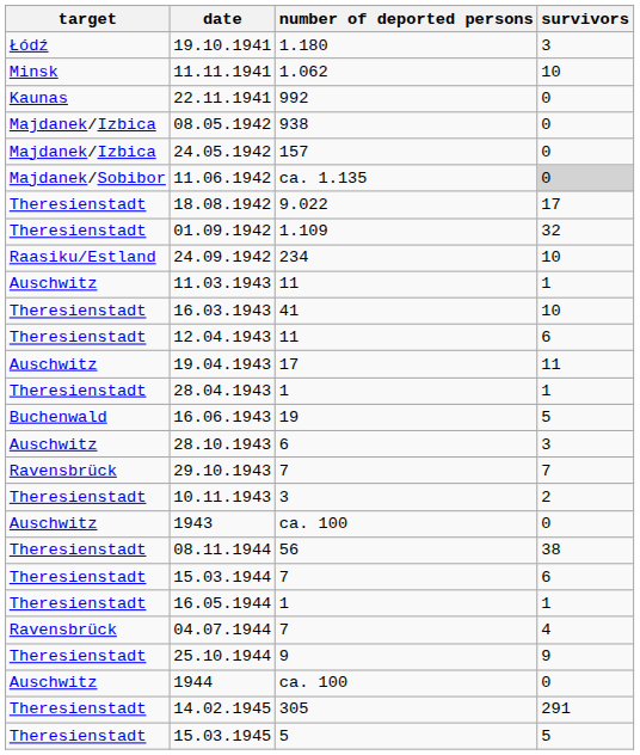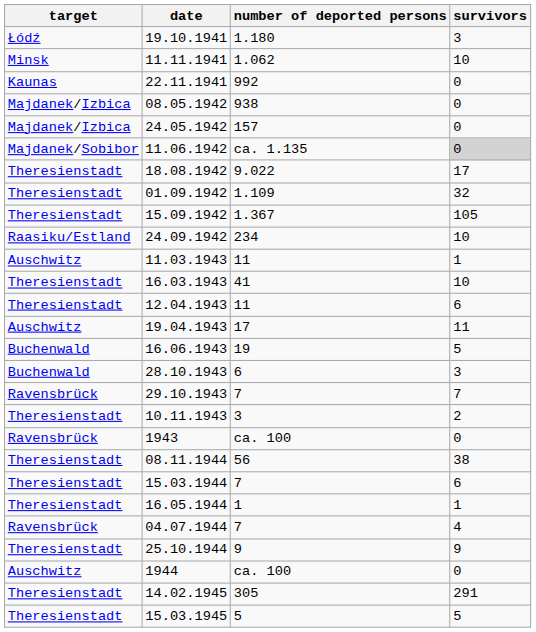+ row: Theresienstadt | 15.09.1942 | 1.367 | 105
- row: Theresienstadt | 28.04.1943 | 1 | 1
28.10.1943 | target: Auschwitz -> Buchenwald
1943 | target: Auschwitz -> Ravensbrück
